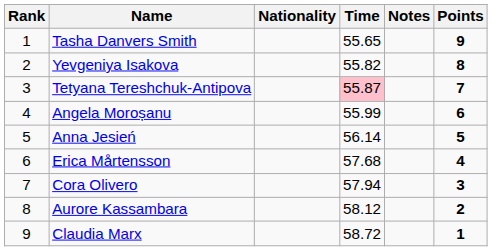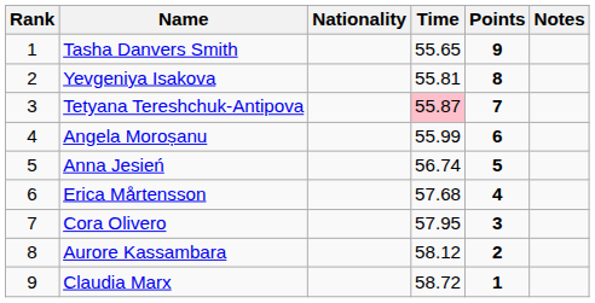columns swapped: Notes <-> Points
Yevgeniya Isakova | Time: 55.82 -> 55.81
Anna Jesień | Time: 56.14 -> 56.74
Cora Olivero | Time: 57.94 -> 57.95
